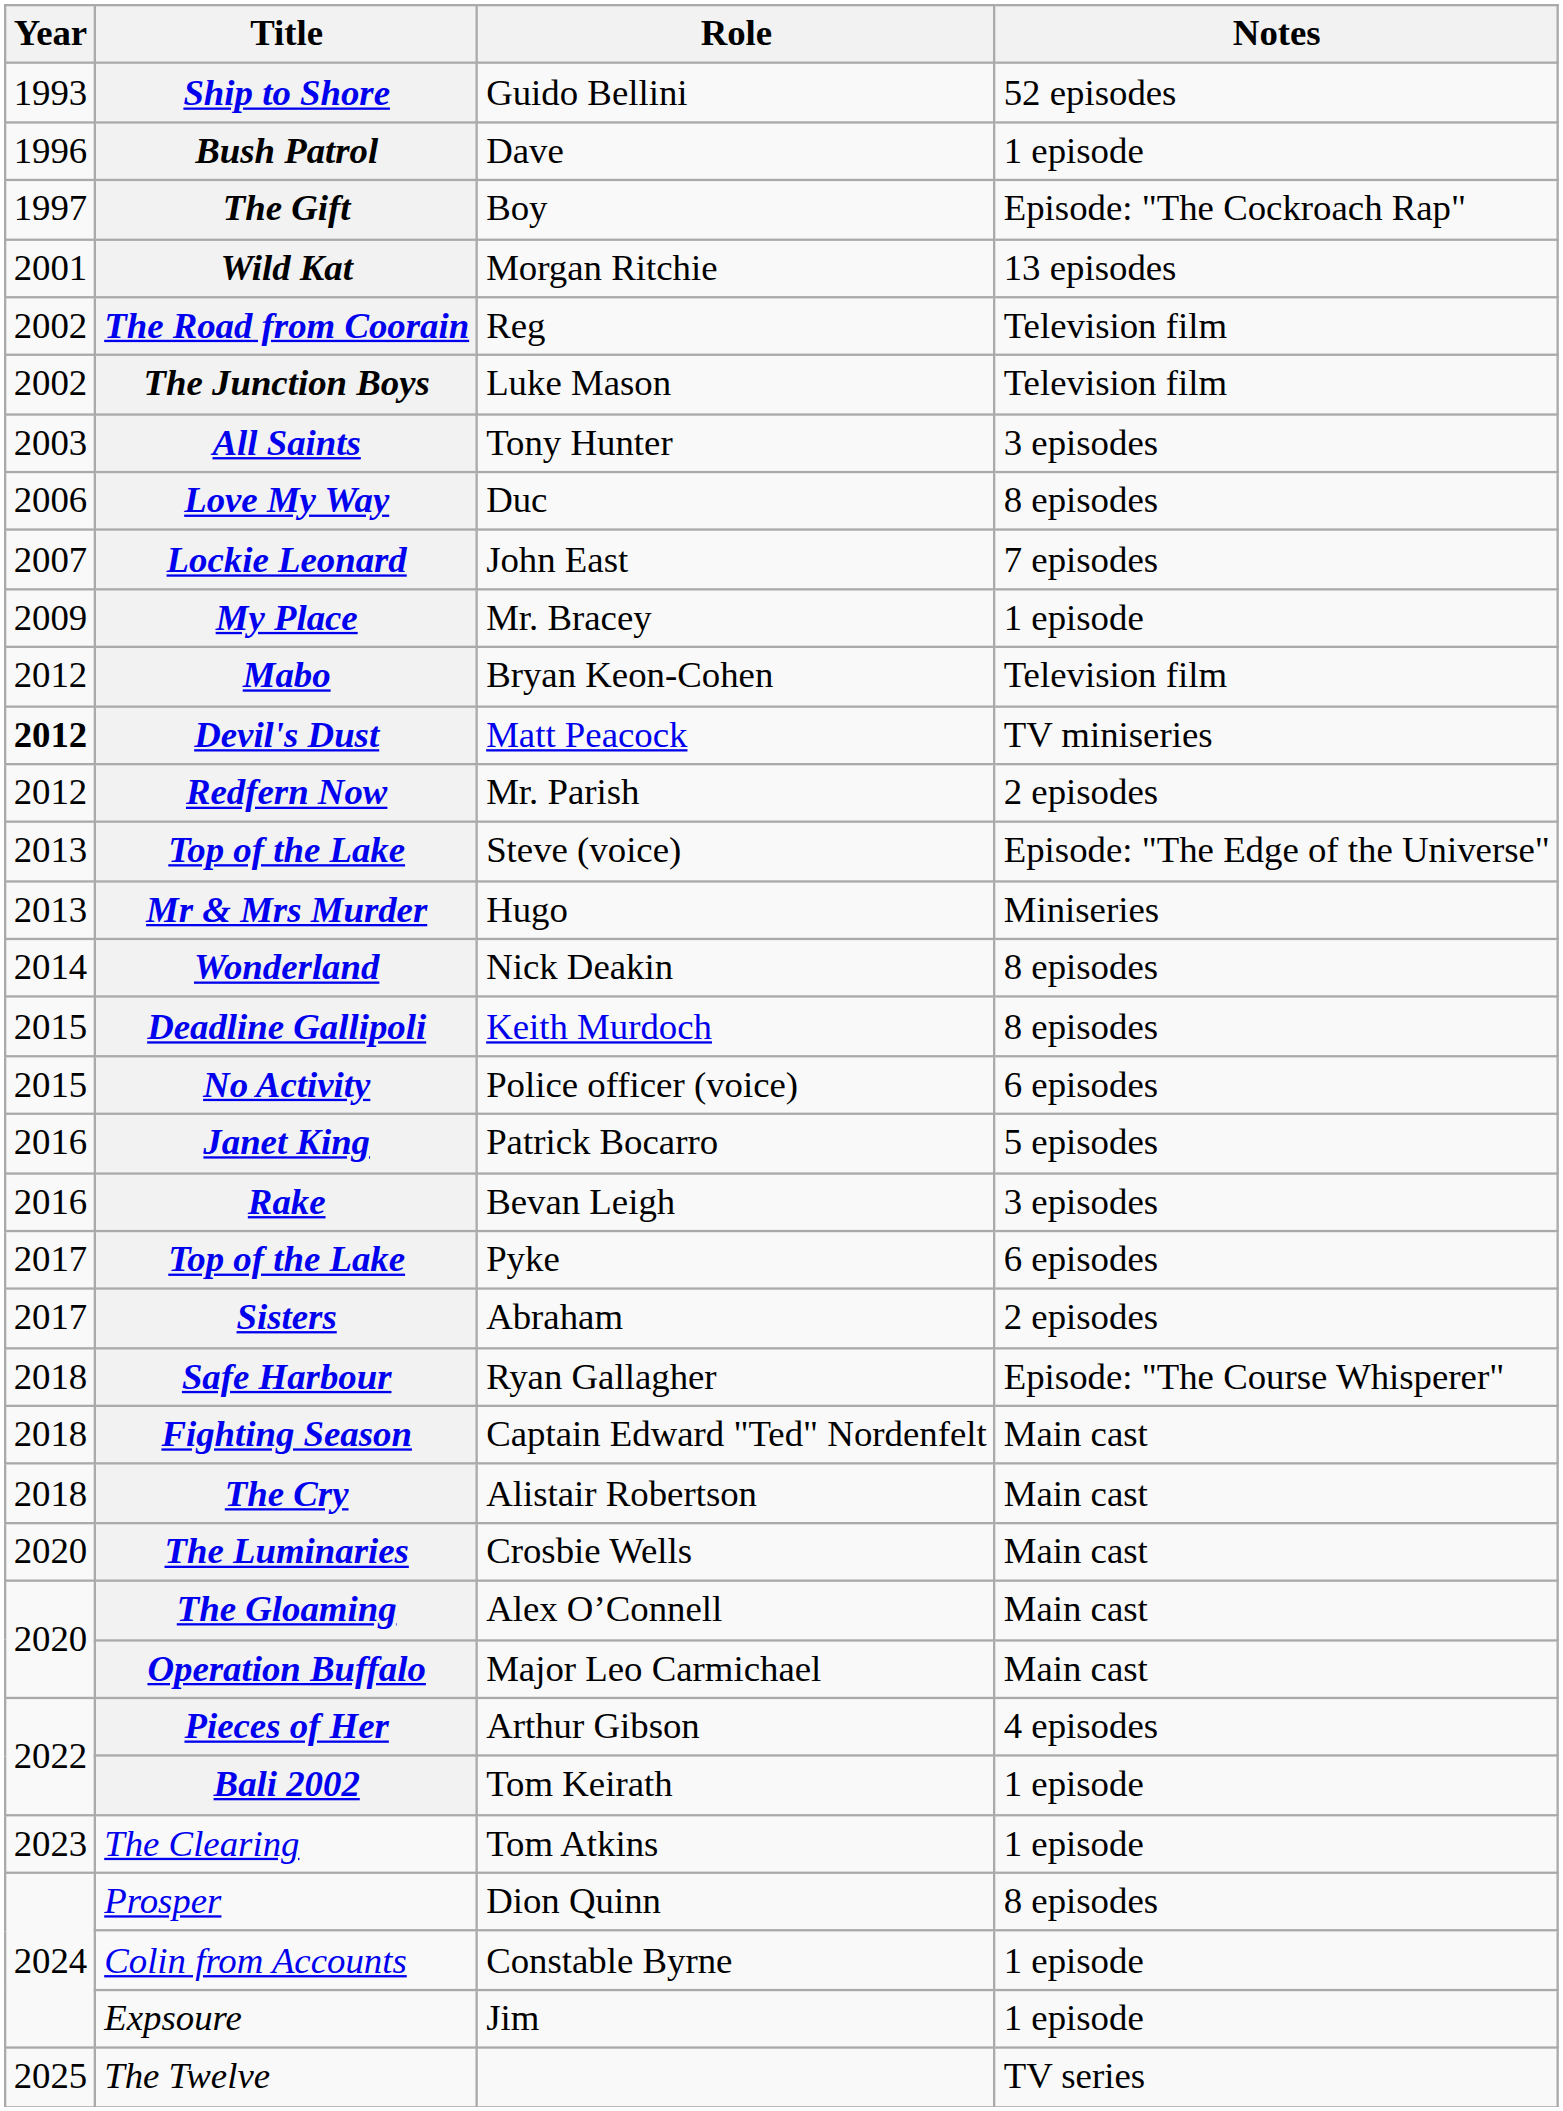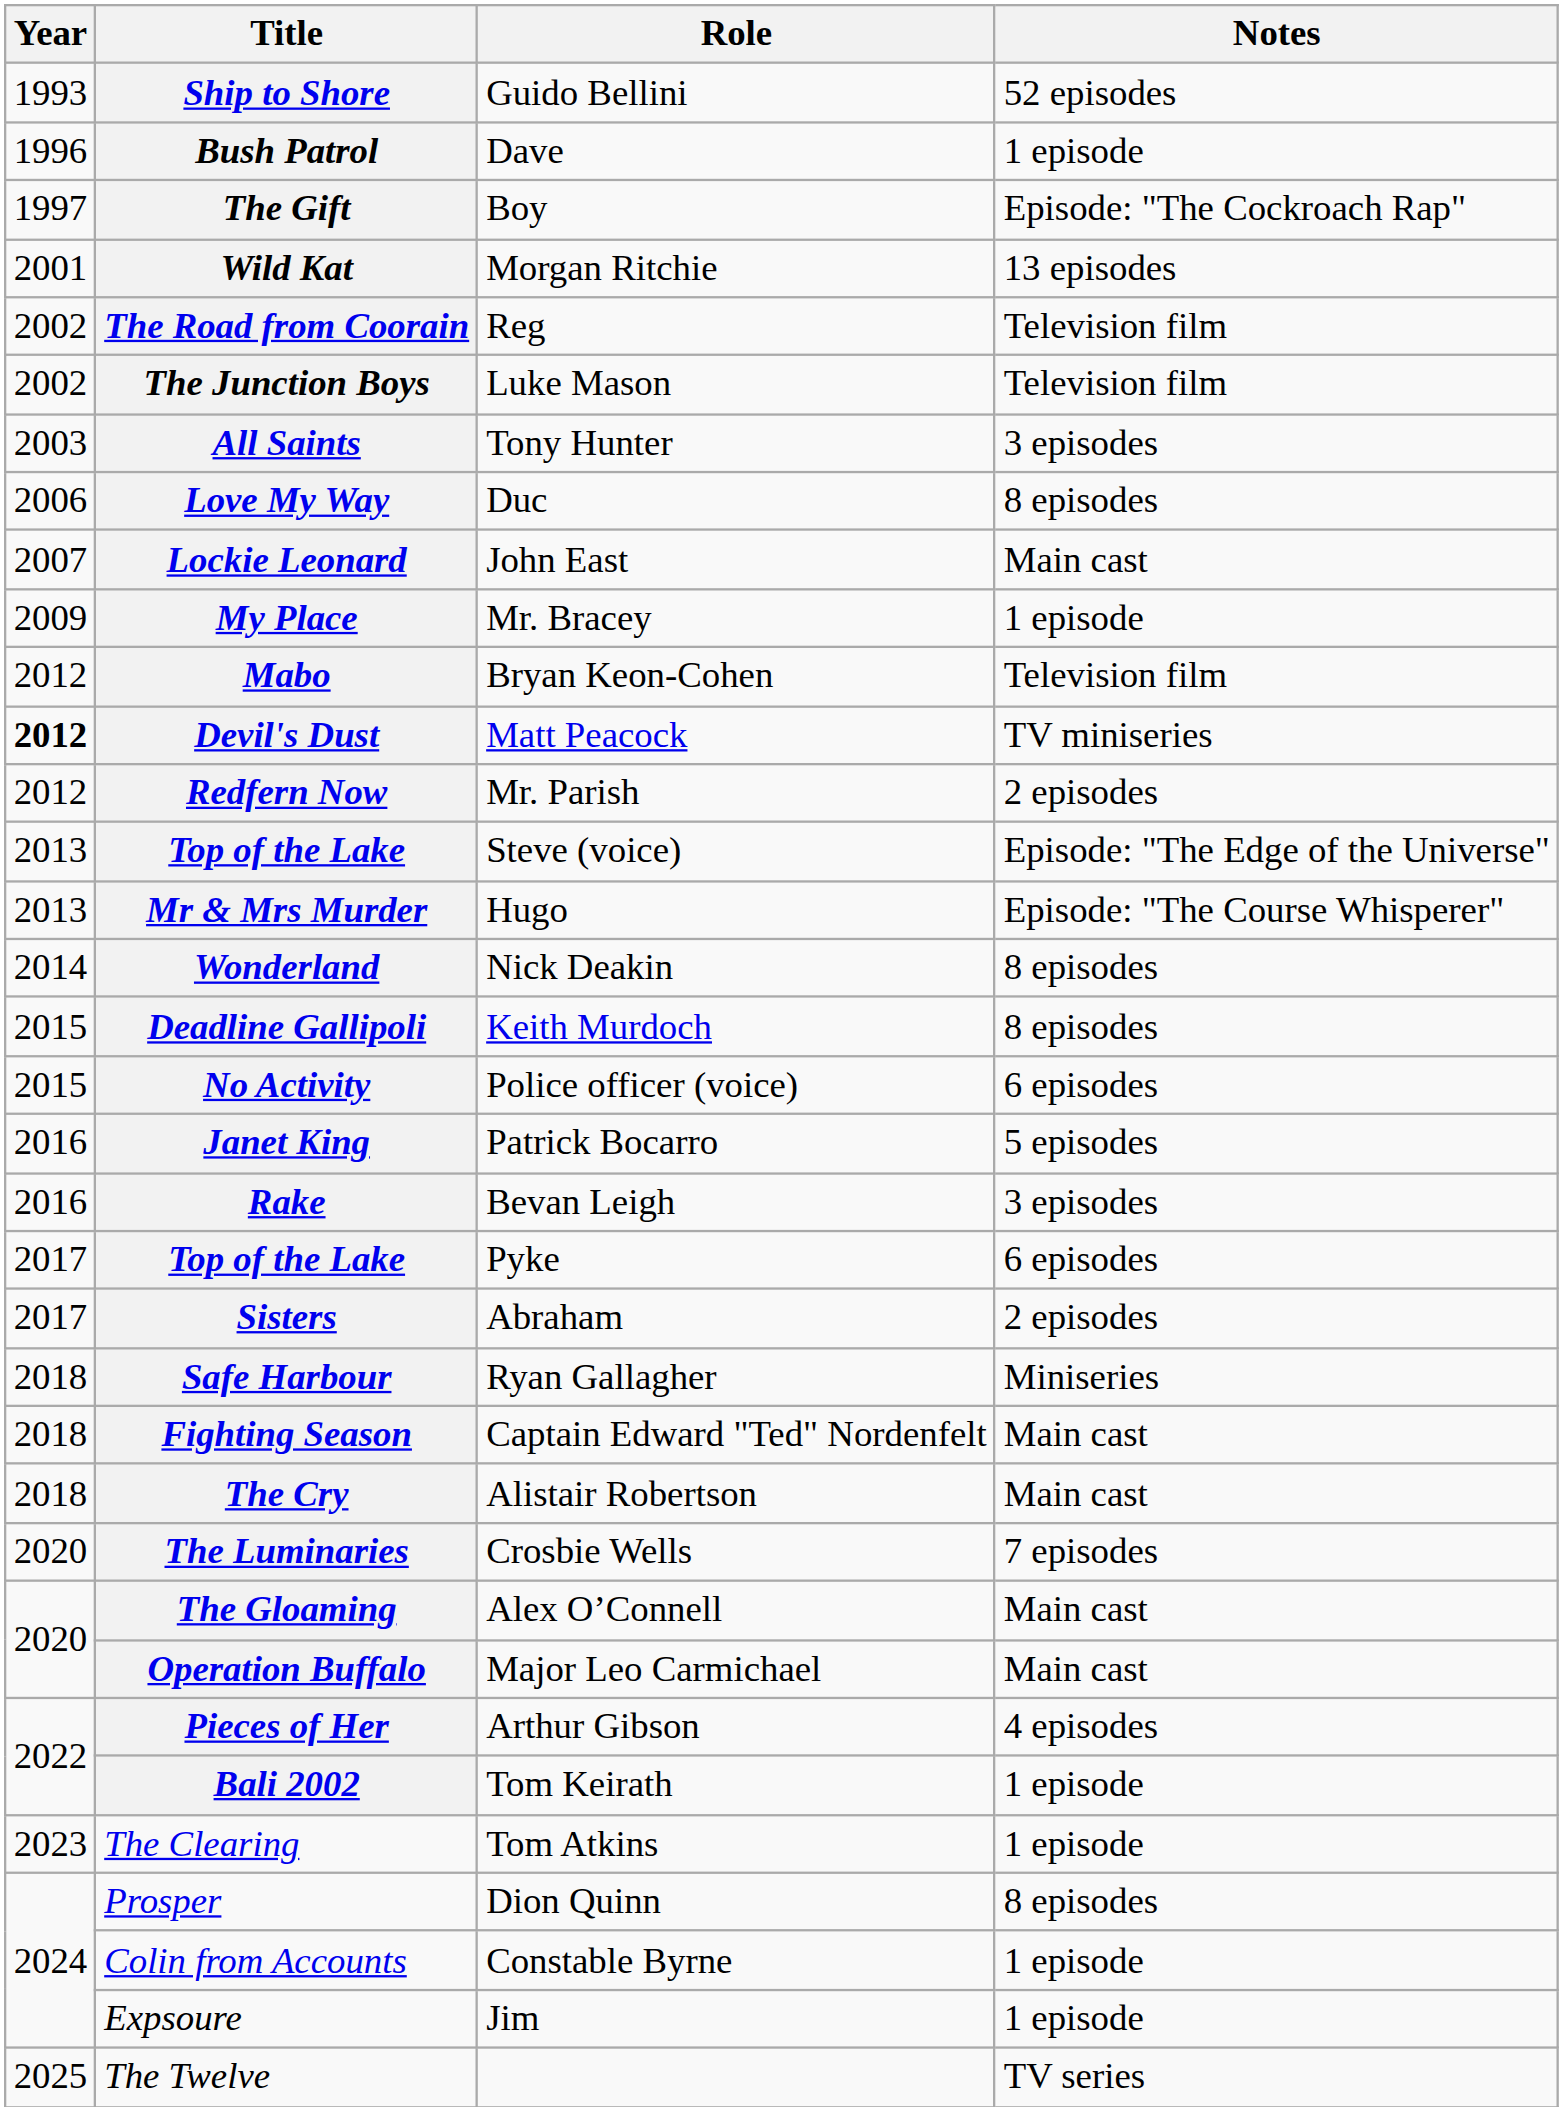John East | Notes: 7 episodes -> Main cast
Hugo | Notes: Miniseries -> Episode: "The Course Whisperer"
Ryan Gallagher | Notes: Episode: "The Course Whisperer" -> Miniseries
Crosbie Wells | Notes: Main cast -> 7 episodes
